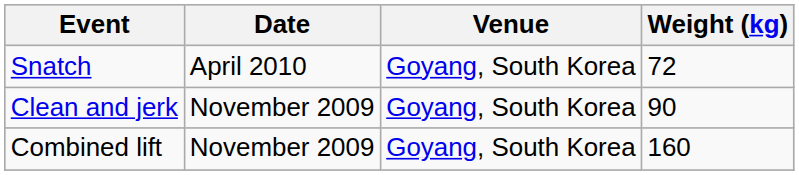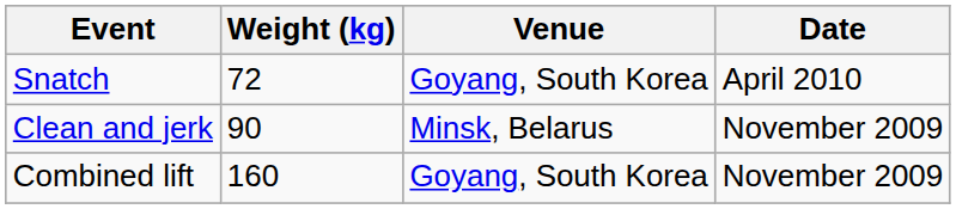columns swapped: Weight (kg) <-> Date
Clean and jerk | Venue: Goyang, South Korea -> Minsk, Belarus
